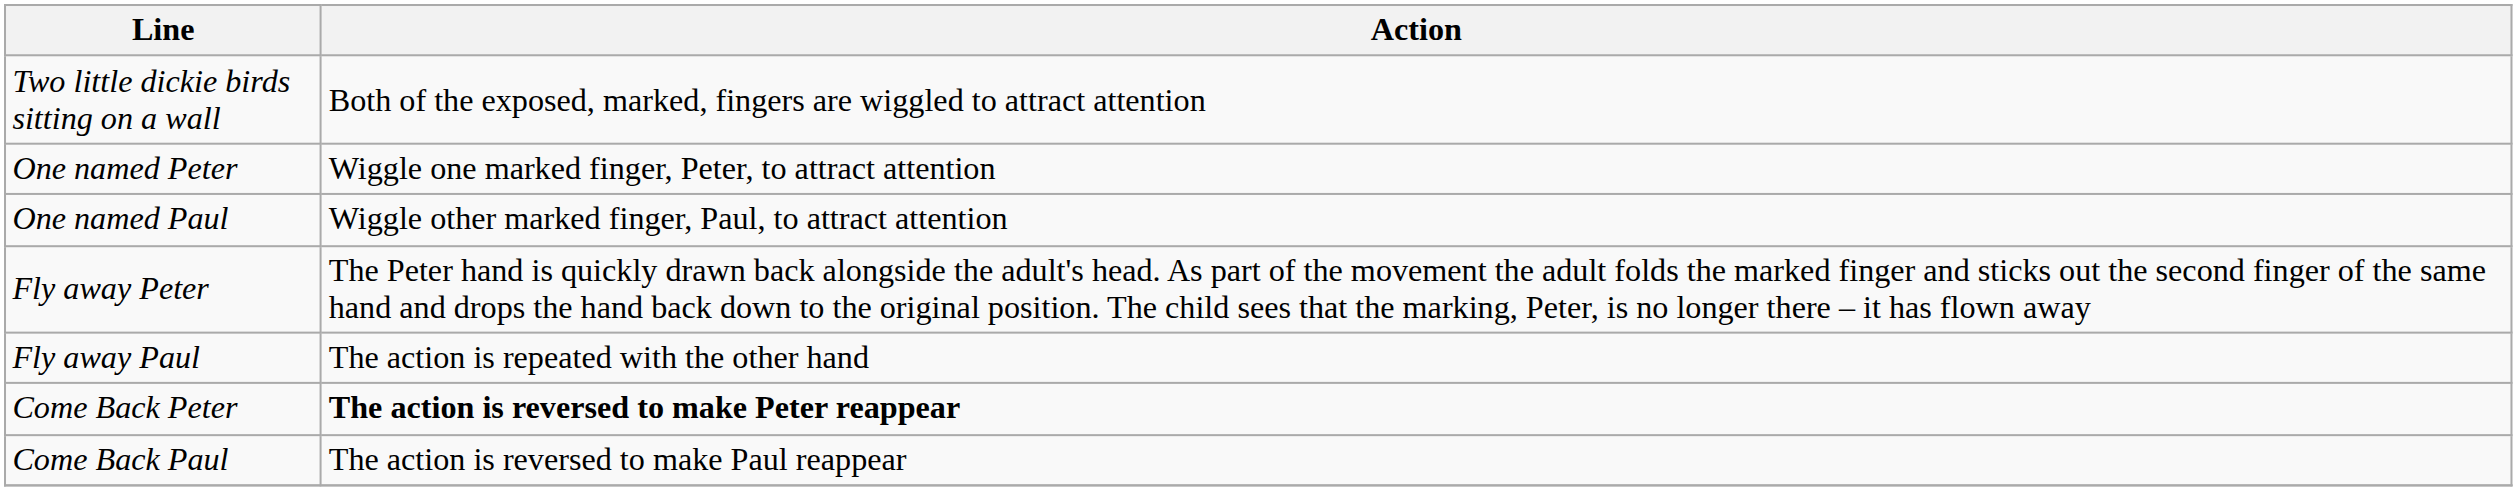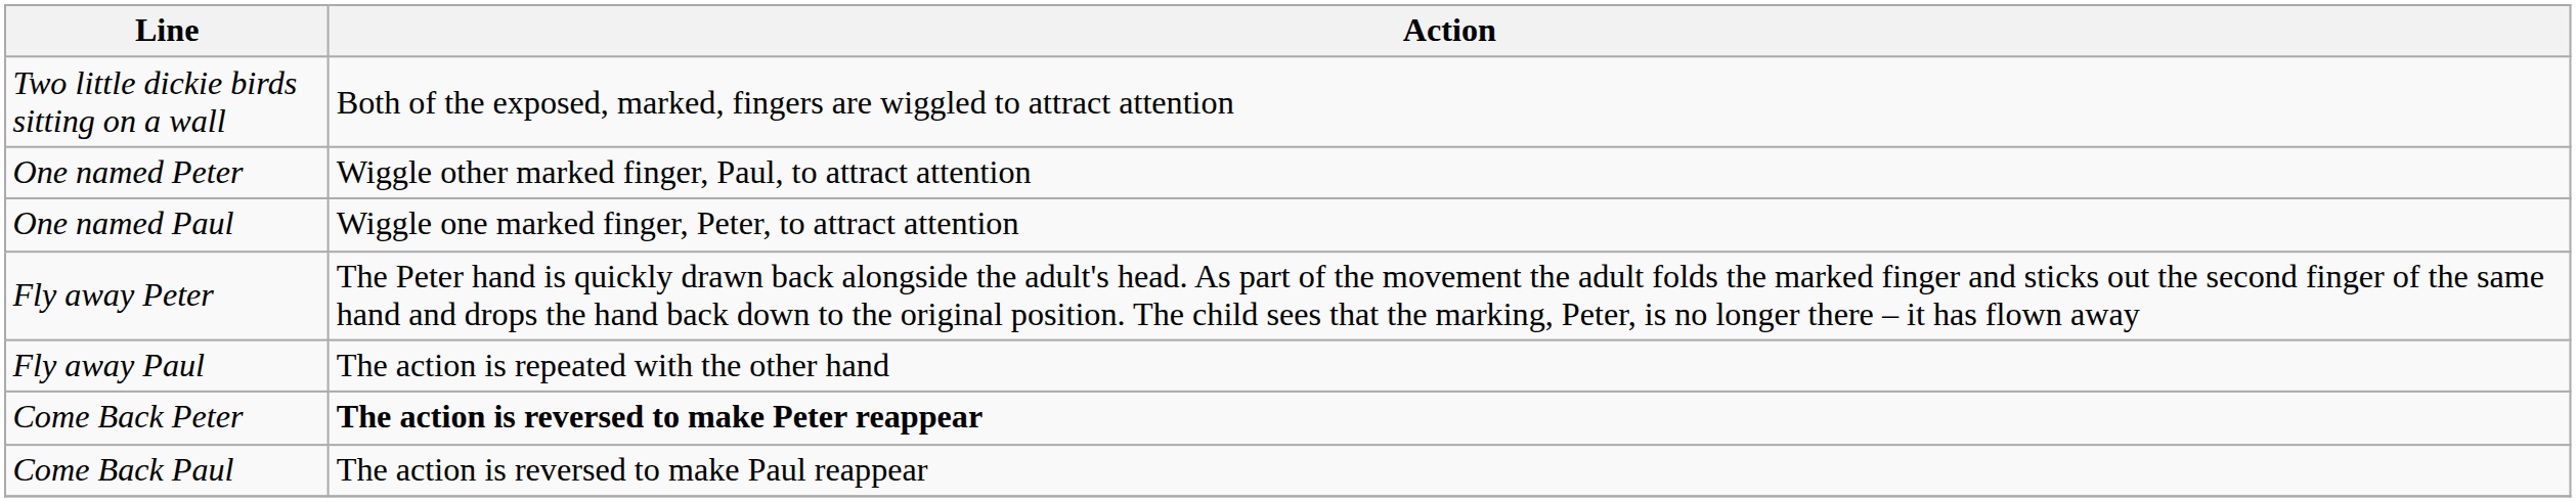One named Peter | Action: Wiggle one marked finger, Peter, to attract attention -> Wiggle other marked finger, Paul, to attract attention
One named Paul | Action: Wiggle other marked finger, Paul, to attract attention -> Wiggle one marked finger, Peter, to attract attention
